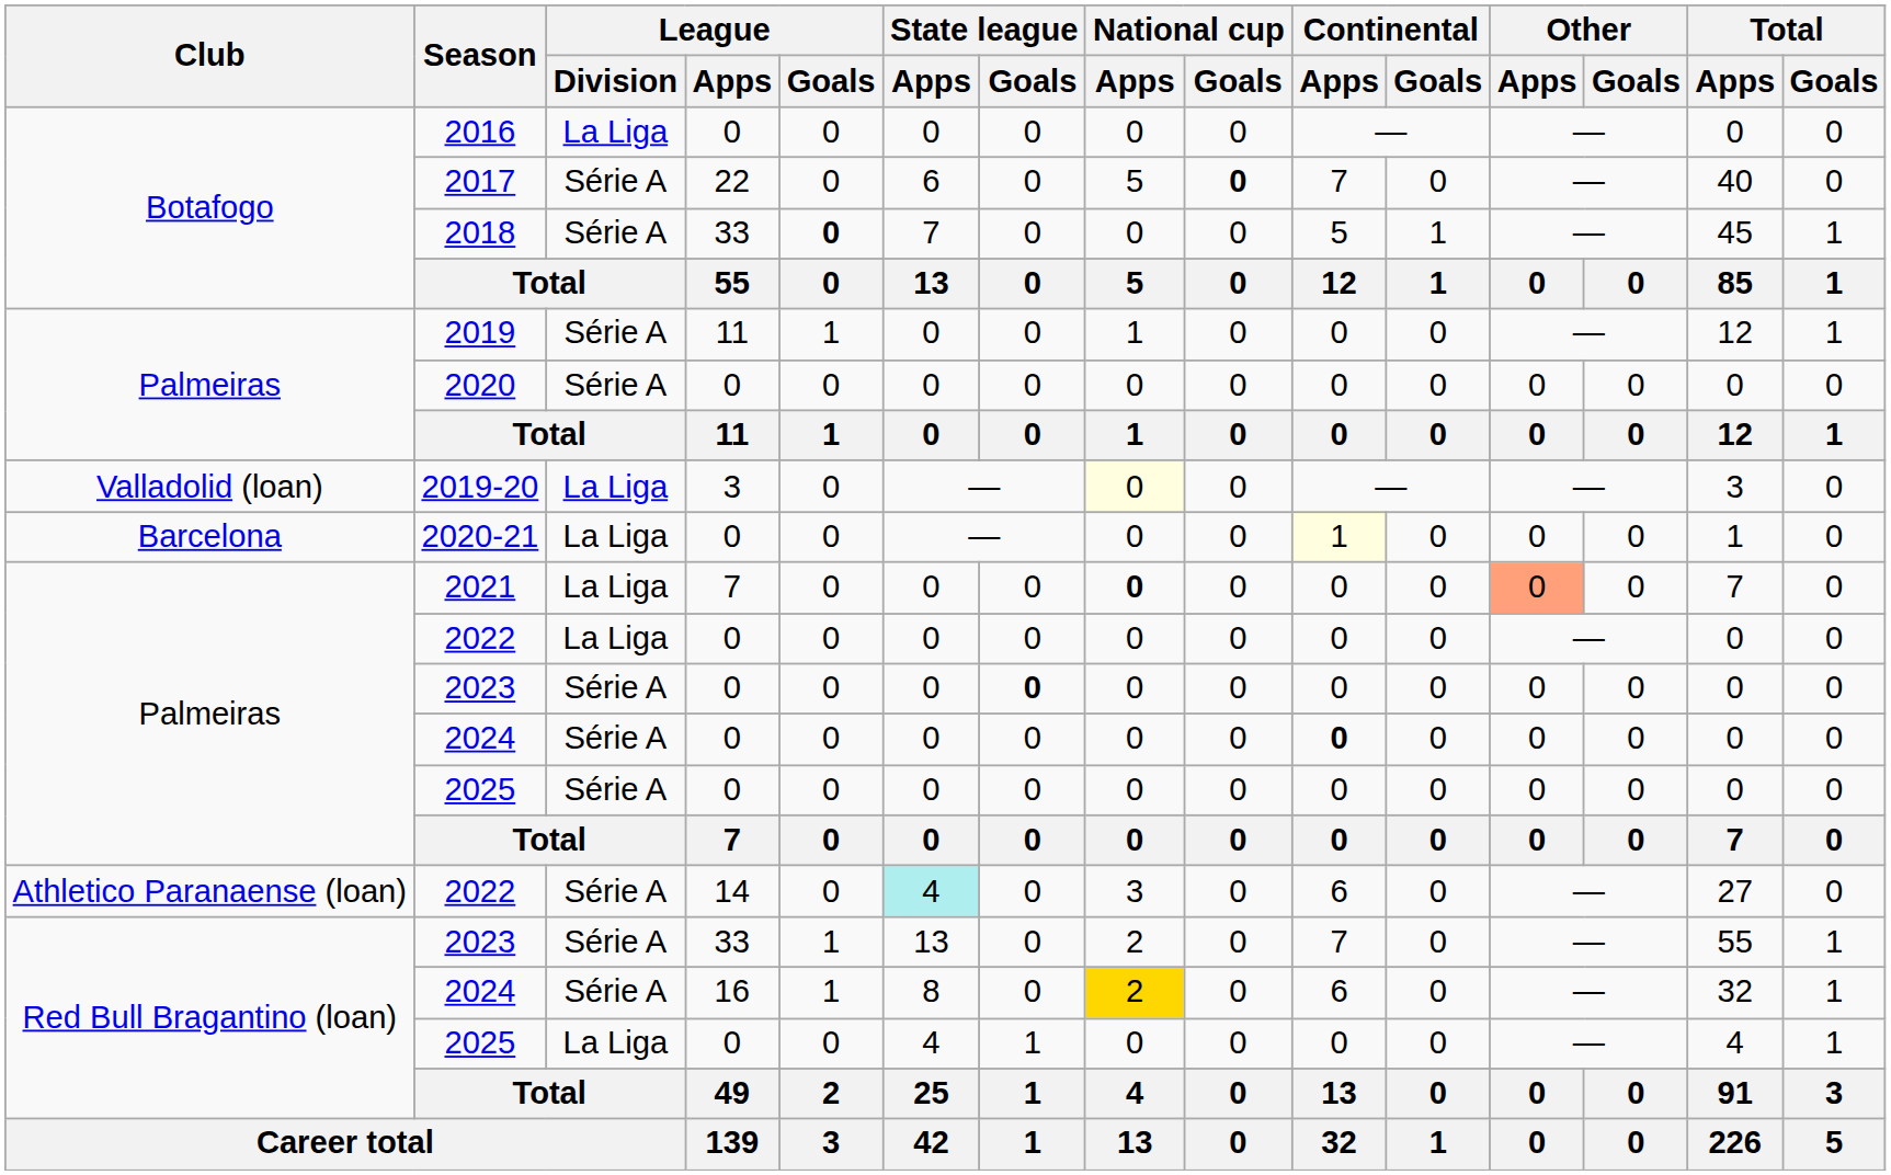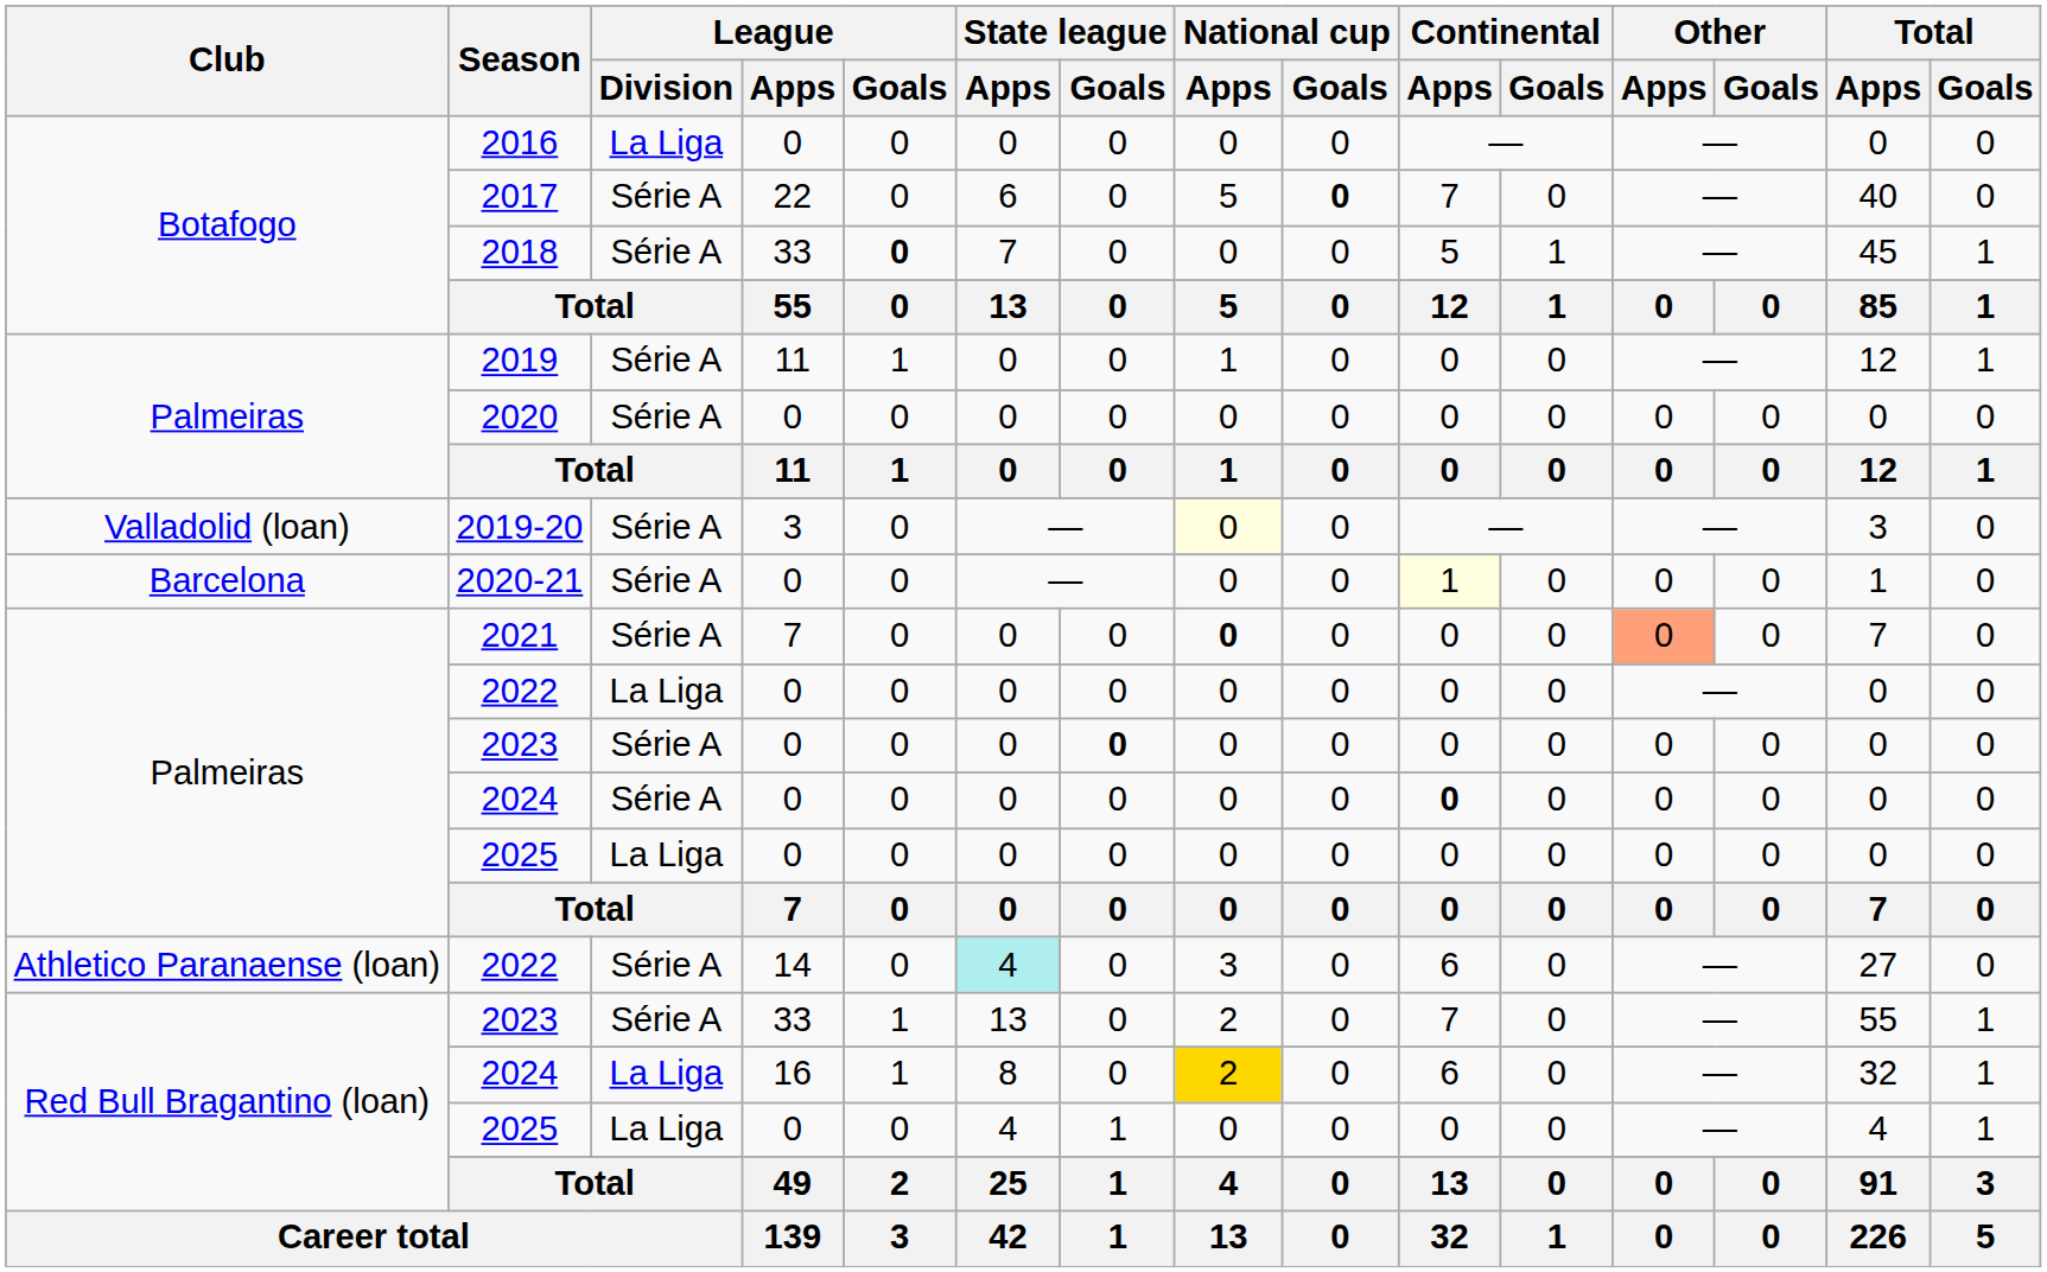2019-20 | League / Division: La Liga -> Série A
2020-21 | League / Division: La Liga -> Série A
2021 | League / Division: La Liga -> Série A
Palmeiras / 2025 | League / Division: Série A -> La Liga
Red Bull Bragantino (loan) / 2024 | League / Division: Série A -> La Liga
